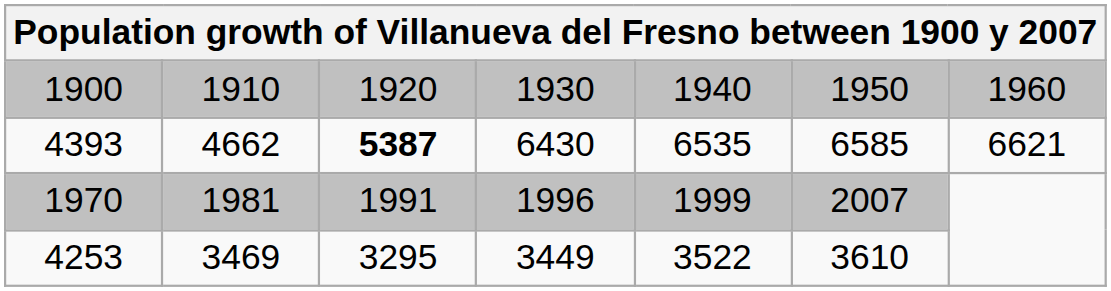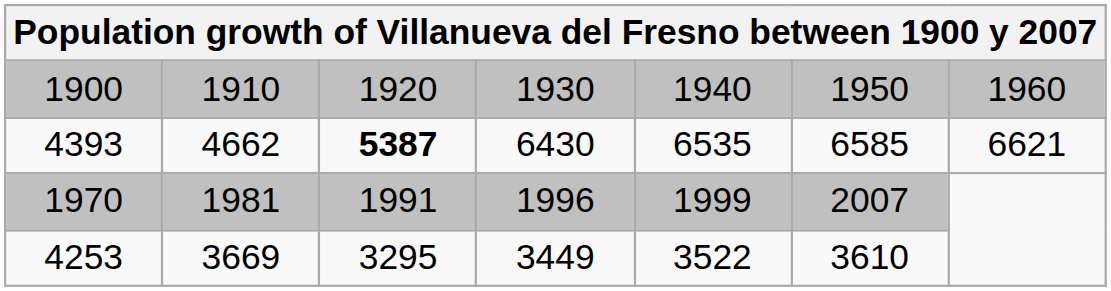4253 | column 2: 3469 -> 3669
